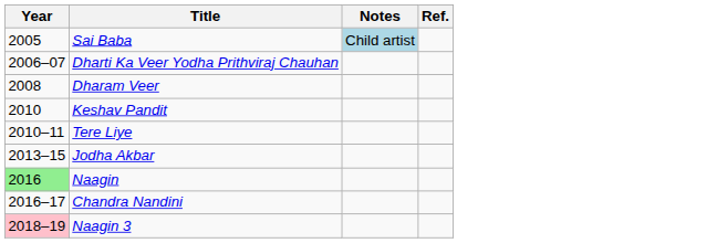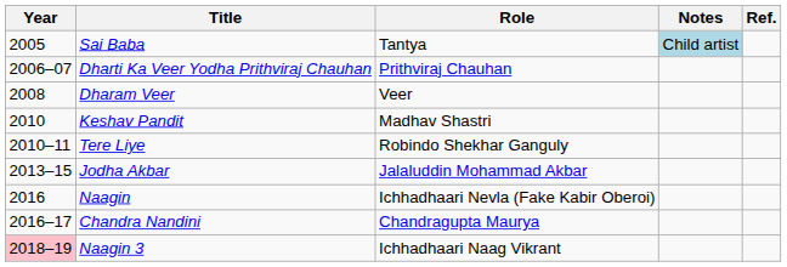+ column: Role | Tantya | Prithviraj Chauhan | Veer | Madhav Shastri | Robindo Shekhar Ganguly | Jalaluddin Mohammad Akbar | Ichhadhaari Nevla (Fake Kabir Oberoi) | Chandragupta Maurya | Ichhadhaari Naag Vikrant
Naagin | Year: lightgreen background -> no background
